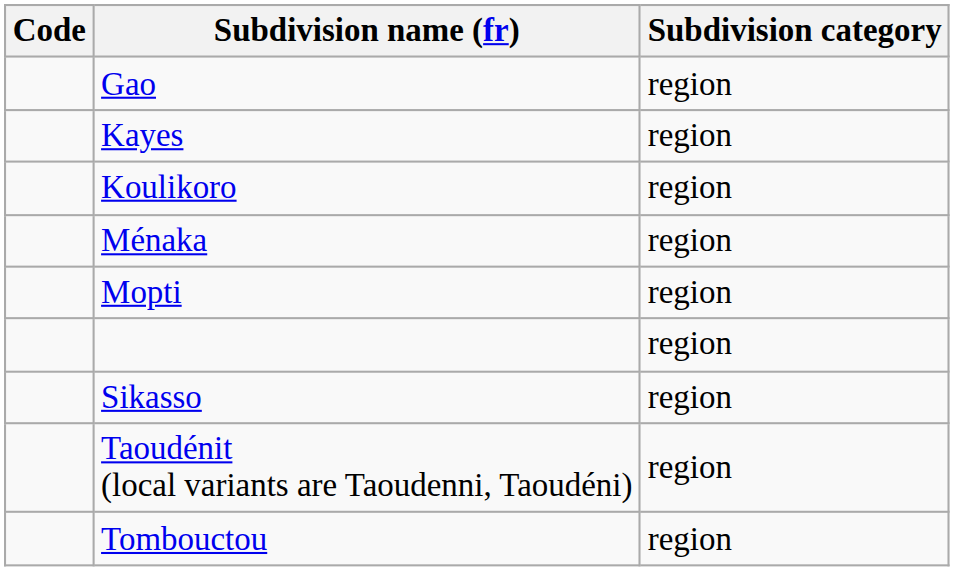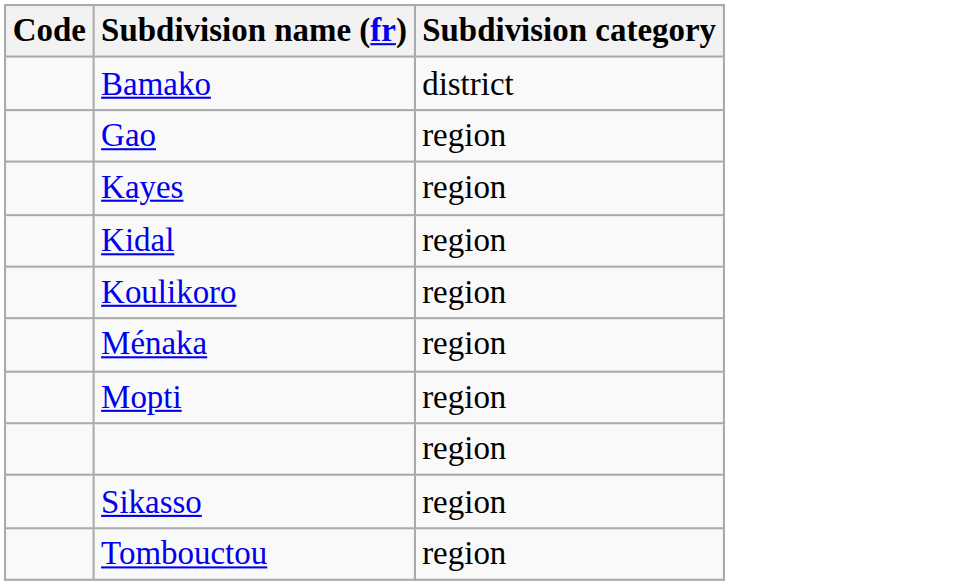+ row: Bamako | district
+ row: Kidal | region
- row: Taoudénit (local variants are Taoudenni, Taoudéni) | region
